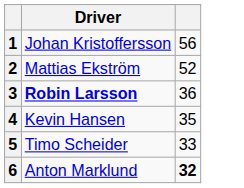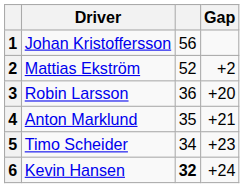+ column: Gap | +2 | +20 | +21 | +23 | +24
3 | Driver: bold -> normal
4 | Driver: Kevin Hansen -> Anton Marklund
5 | column 3: 33 -> 34
6 | Driver: Anton Marklund -> Kevin Hansen
